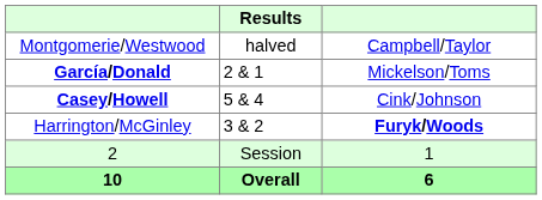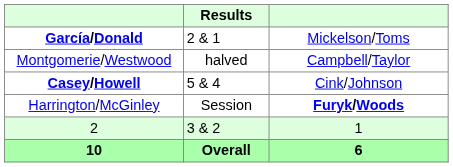rows swapped: García/Donald <-> Montgomerie/Westwood
Harrington/McGinley | Results: 3 & 2 -> Session
2 | Results: Session -> 3 & 2
